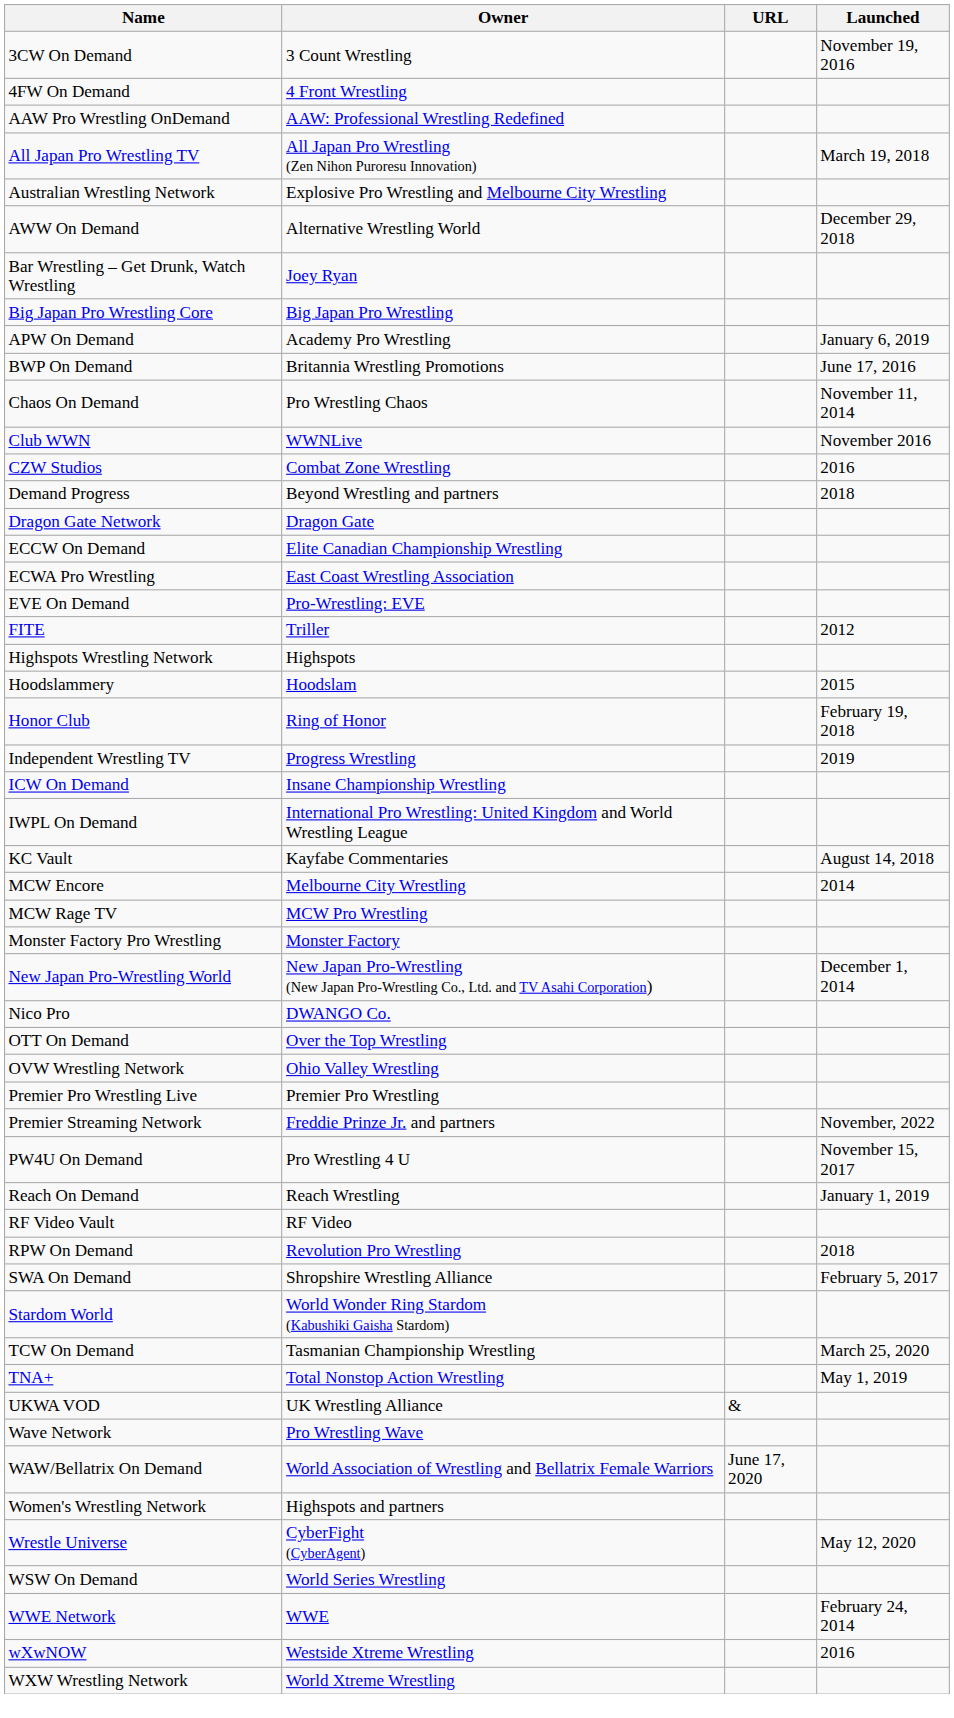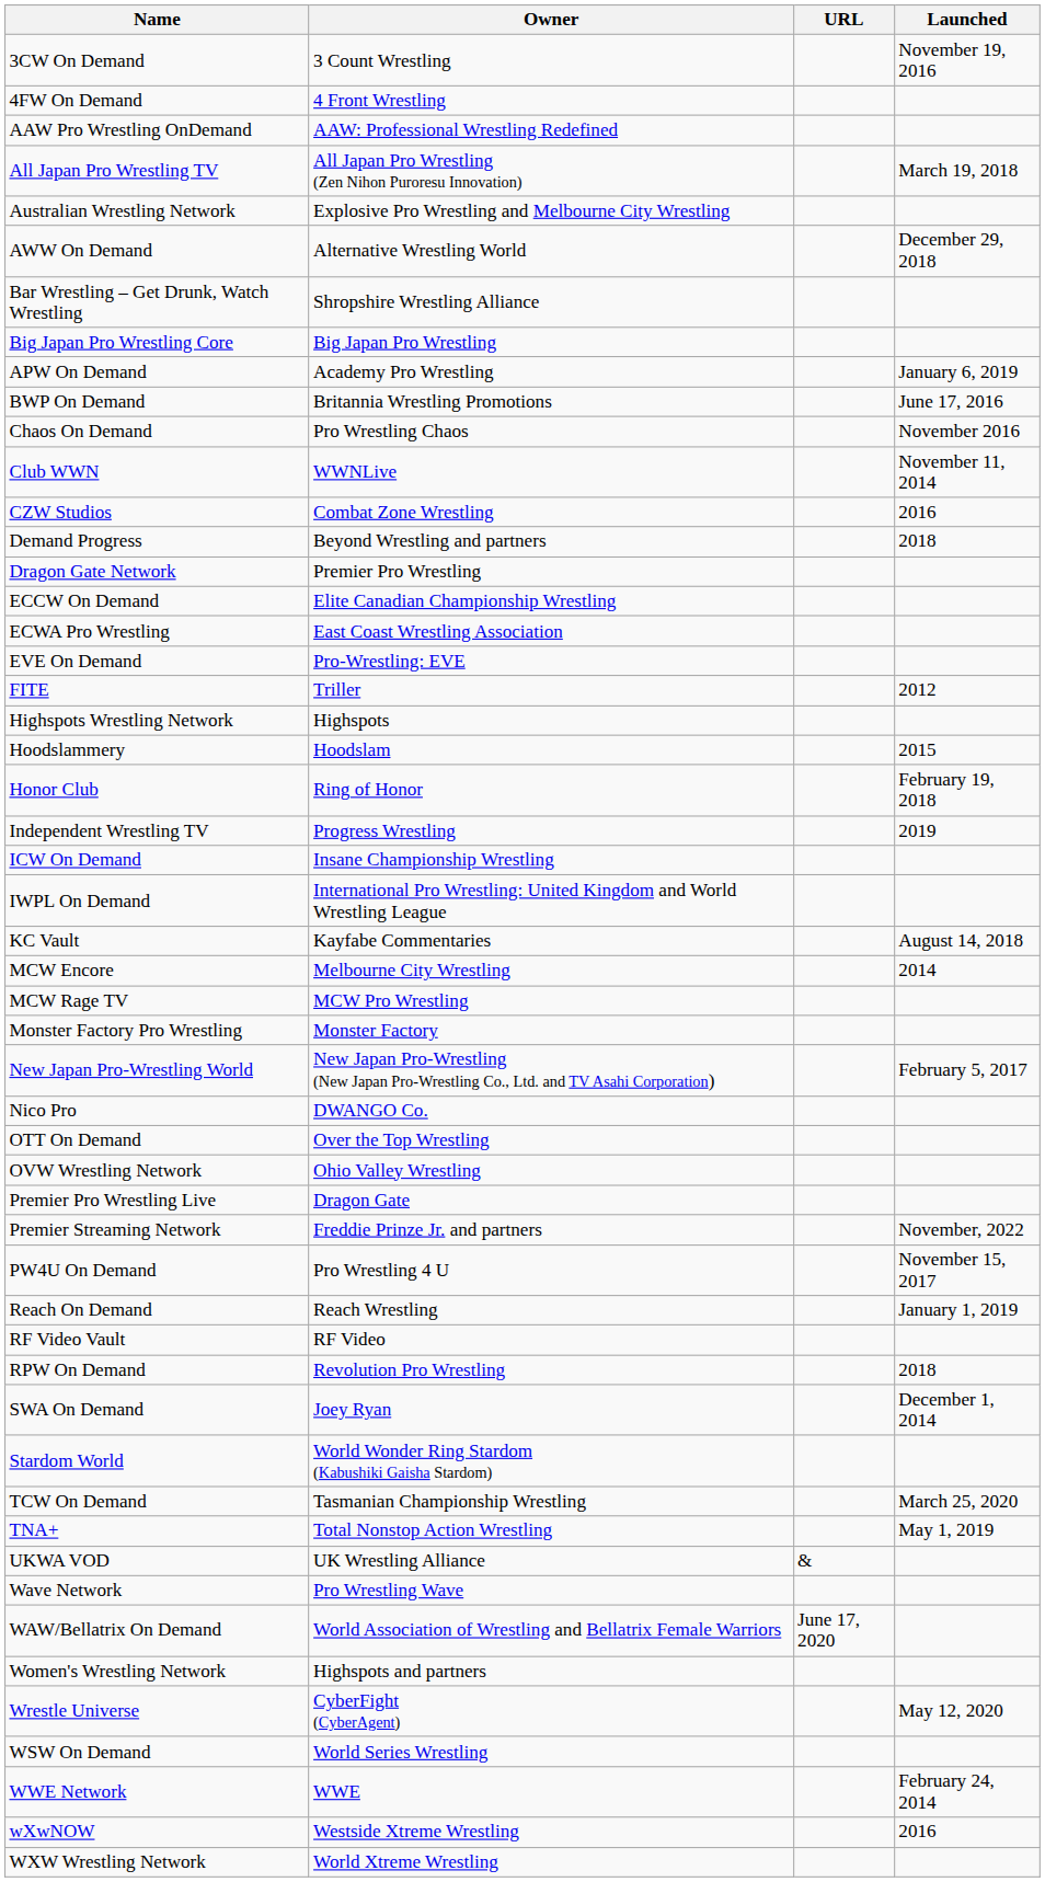Bar Wrestling – Get Drunk, Watch Wrestling | Owner: Joey Ryan -> Shropshire Wrestling Alliance
Chaos On Demand | Launched: November 11, 2014 -> November 2016
Club WWN | Launched: November 2016 -> November 11, 2014
Dragon Gate Network | Owner: Dragon Gate -> Premier Pro Wrestling
New Japan Pro-Wrestling World | Launched: December 1, 2014 -> February 5, 2017
Premier Pro Wrestling Live | Owner: Premier Pro Wrestling -> Dragon Gate
SWA On Demand | Owner: Shropshire Wrestling Alliance -> Joey Ryan
SWA On Demand | Launched: February 5, 2017 -> December 1, 2014
